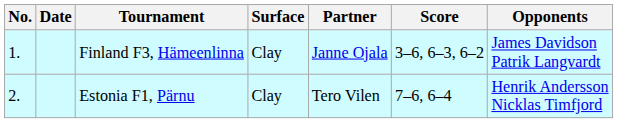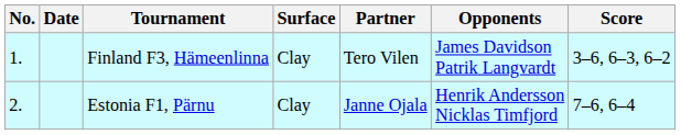columns swapped: Opponents <-> Score
Finland F3, Hämeenlinna | Partner: Janne Ojala -> Tero Vilen
Estonia F1, Pärnu | Partner: Tero Vilen -> Janne Ojala
